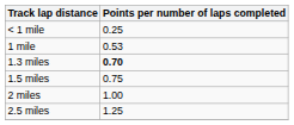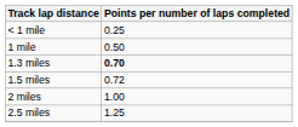1 mile | Points per number of laps completed: 0.53 -> 0.50
1.5 miles | Points per number of laps completed: 0.75 -> 0.72
